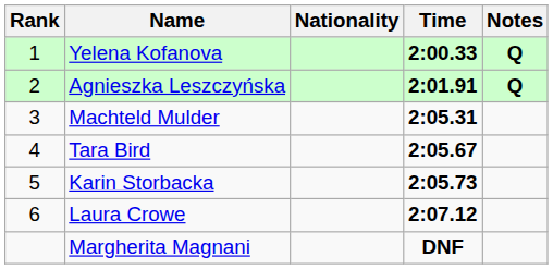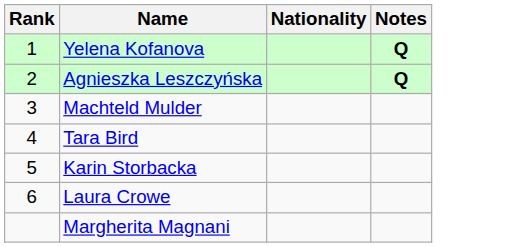- column: Time | 2:00.33 | 2:01.91 | 2:05.31 | 2:05.67 | 2:05.73 | 2:07.12 | DNF
